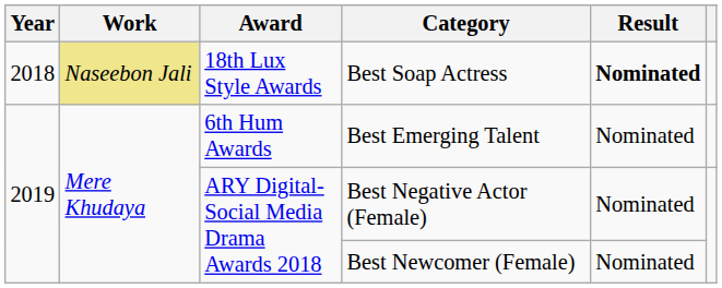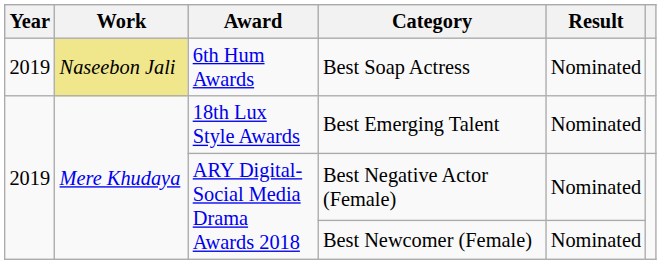Best Soap Actress | Year: 2018 -> 2019
Best Soap Actress | Award: 18th Lux Style Awards -> 6th Hum Awards
Best Soap Actress | Result: bold -> normal
Best Emerging Talent | Award: 6th Hum Awards -> 18th Lux Style Awards
